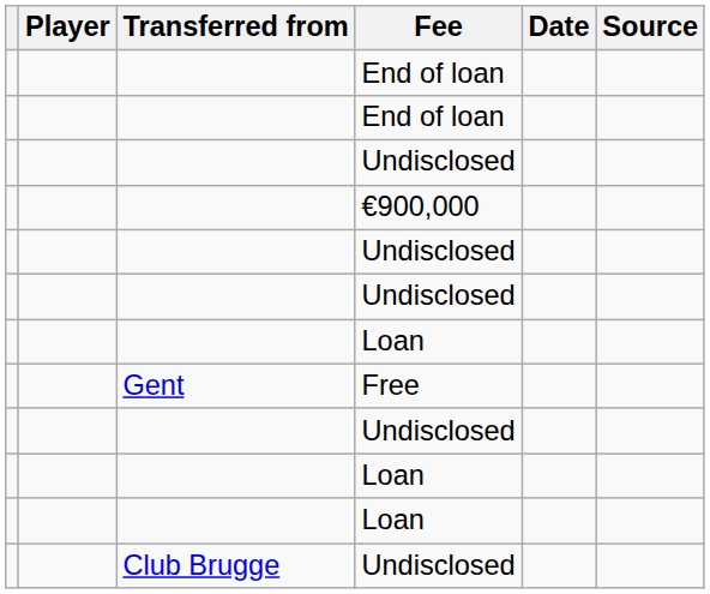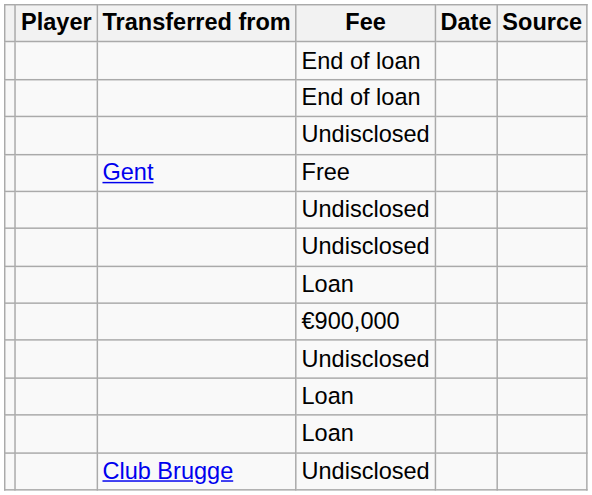rows swapped: Free <-> €900,000
